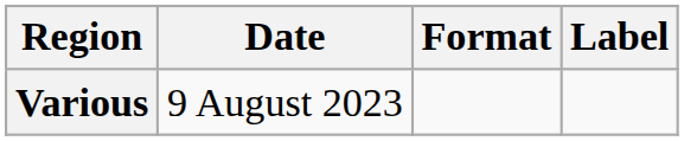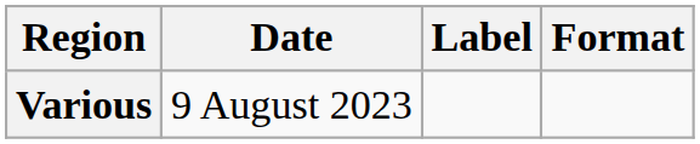columns swapped: Format <-> Label
